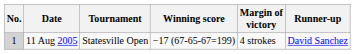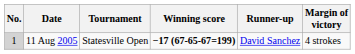columns swapped: Margin of victory <-> Runner-up
11 Aug 2005 | Winning score: normal -> bold
